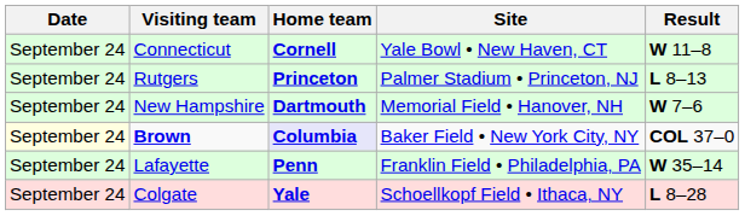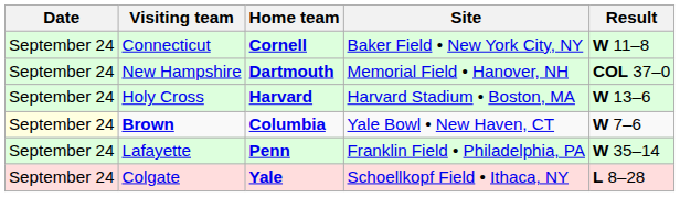Connecticut | Site: Yale Bowl • New Haven, CT -> Baker Field • New York City, NY
- row: September 24 | Rutgers | Princeton | Palmer Stadium • Princeton, NJ | L 8–13
New Hampshire | Result: W 7–6 -> COL 37–0
+ row: September 24 | Holy Cross | Harvard | Harvard Stadium • Boston, MA | W 13–6
Brown | Home team: lavender background -> no background
Brown | Site: Baker Field • New York City, NY -> Yale Bowl • New Haven, CT
Brown | Result: COL 37–0 -> W 7–6
